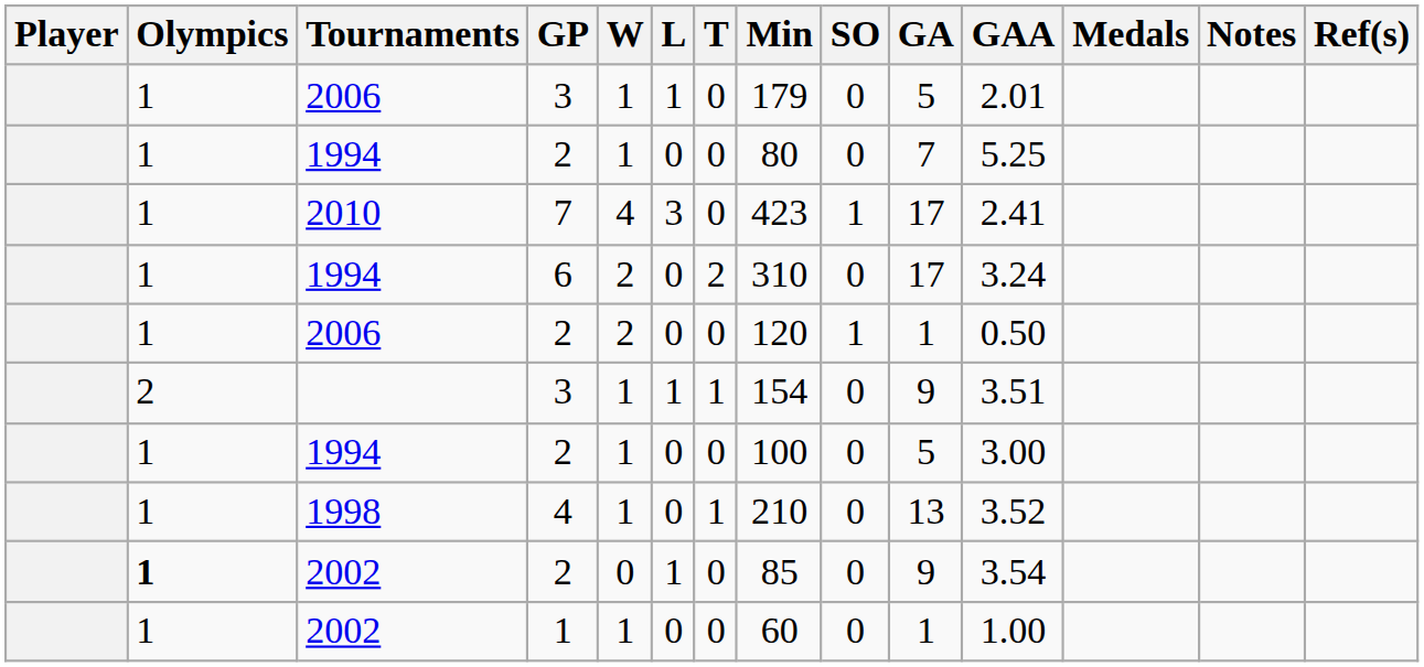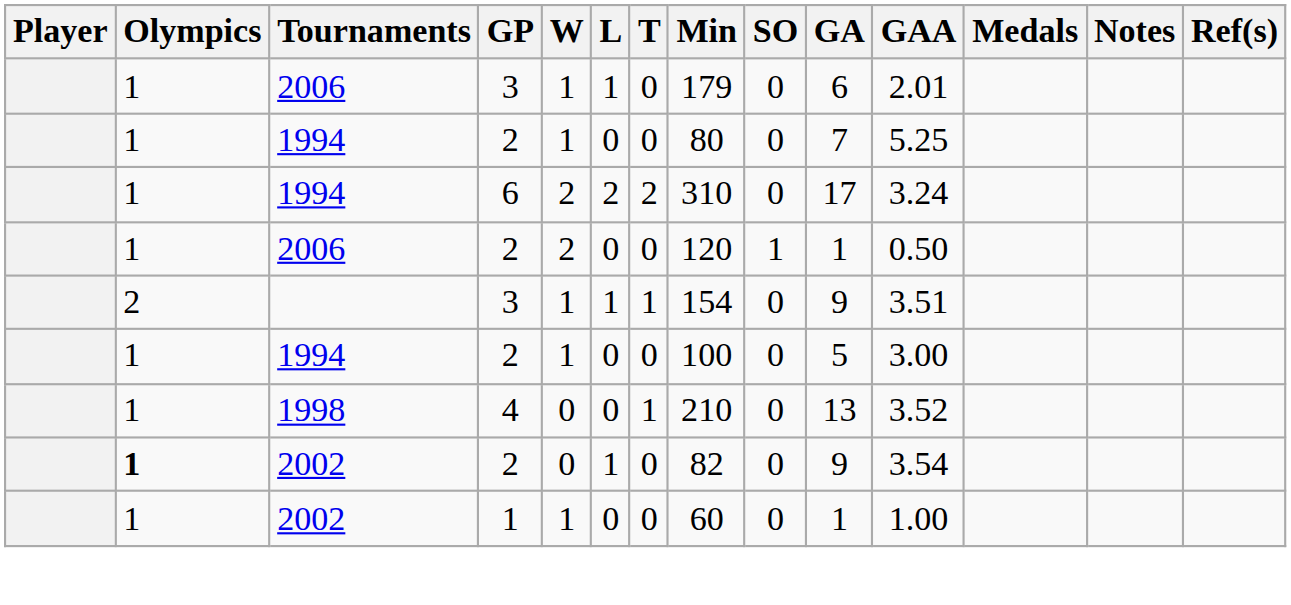2006 / 3 | GA: 5 -> 6
- row: 1 | 2010 | 7 | 4 | 3 | 0 | 423 | 1 | 17 | 2.41
1994 / 6 | L: 0 -> 2
1998 | W: 1 -> 0
2002 / 2 | Min: 85 -> 82
